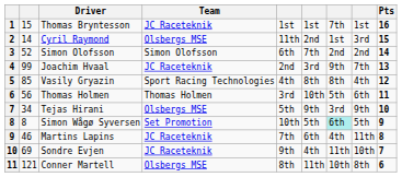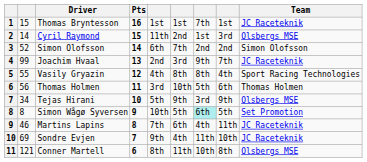columns swapped: Team <-> Pts
Vasily Gryazin | column 2: 85 -> 55
